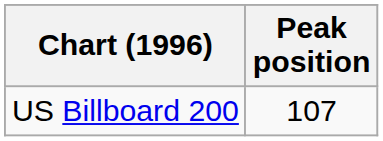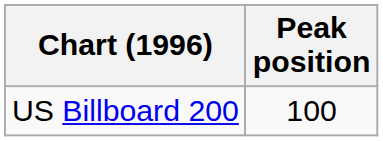US Billboard 200 | Peak position: 107 -> 100
